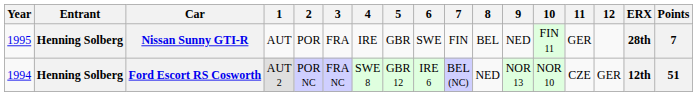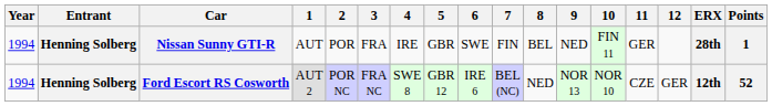Nissan Sunny GTI-R | Year: 1995 -> 1994
Nissan Sunny GTI-R | Points: 7 -> 1
Ford Escort RS Cosworth | Points: 51 -> 52
